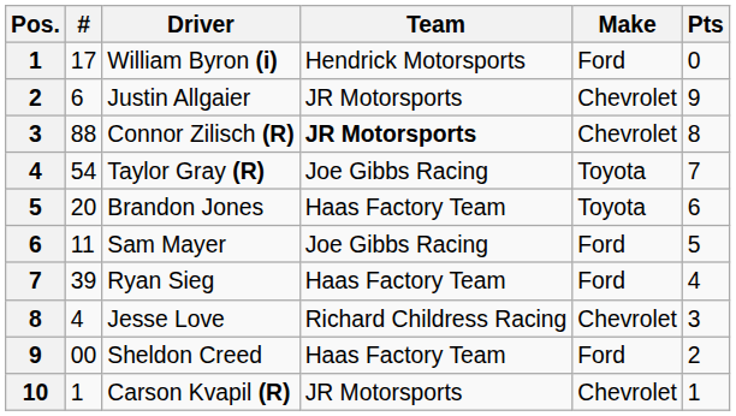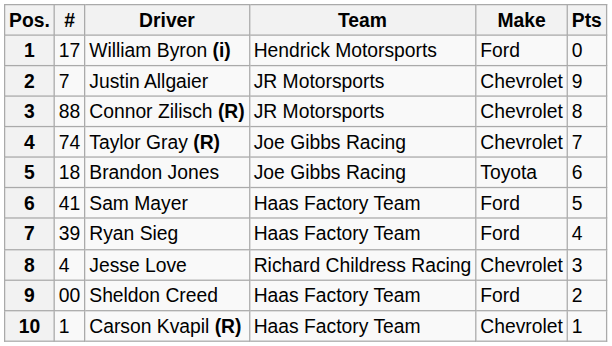Justin Allgaier | #: 6 -> 7
Connor Zilisch (R) | Team: bold -> normal
Taylor Gray (R) | #: 54 -> 74
Taylor Gray (R) | Make: Toyota -> Chevrolet
Brandon Jones | #: 20 -> 18
Brandon Jones | Team: Haas Factory Team -> Joe Gibbs Racing
Sam Mayer | #: 11 -> 41
Sam Mayer | Team: Joe Gibbs Racing -> Haas Factory Team
Carson Kvapil (R) | Team: JR Motorsports -> Haas Factory Team
